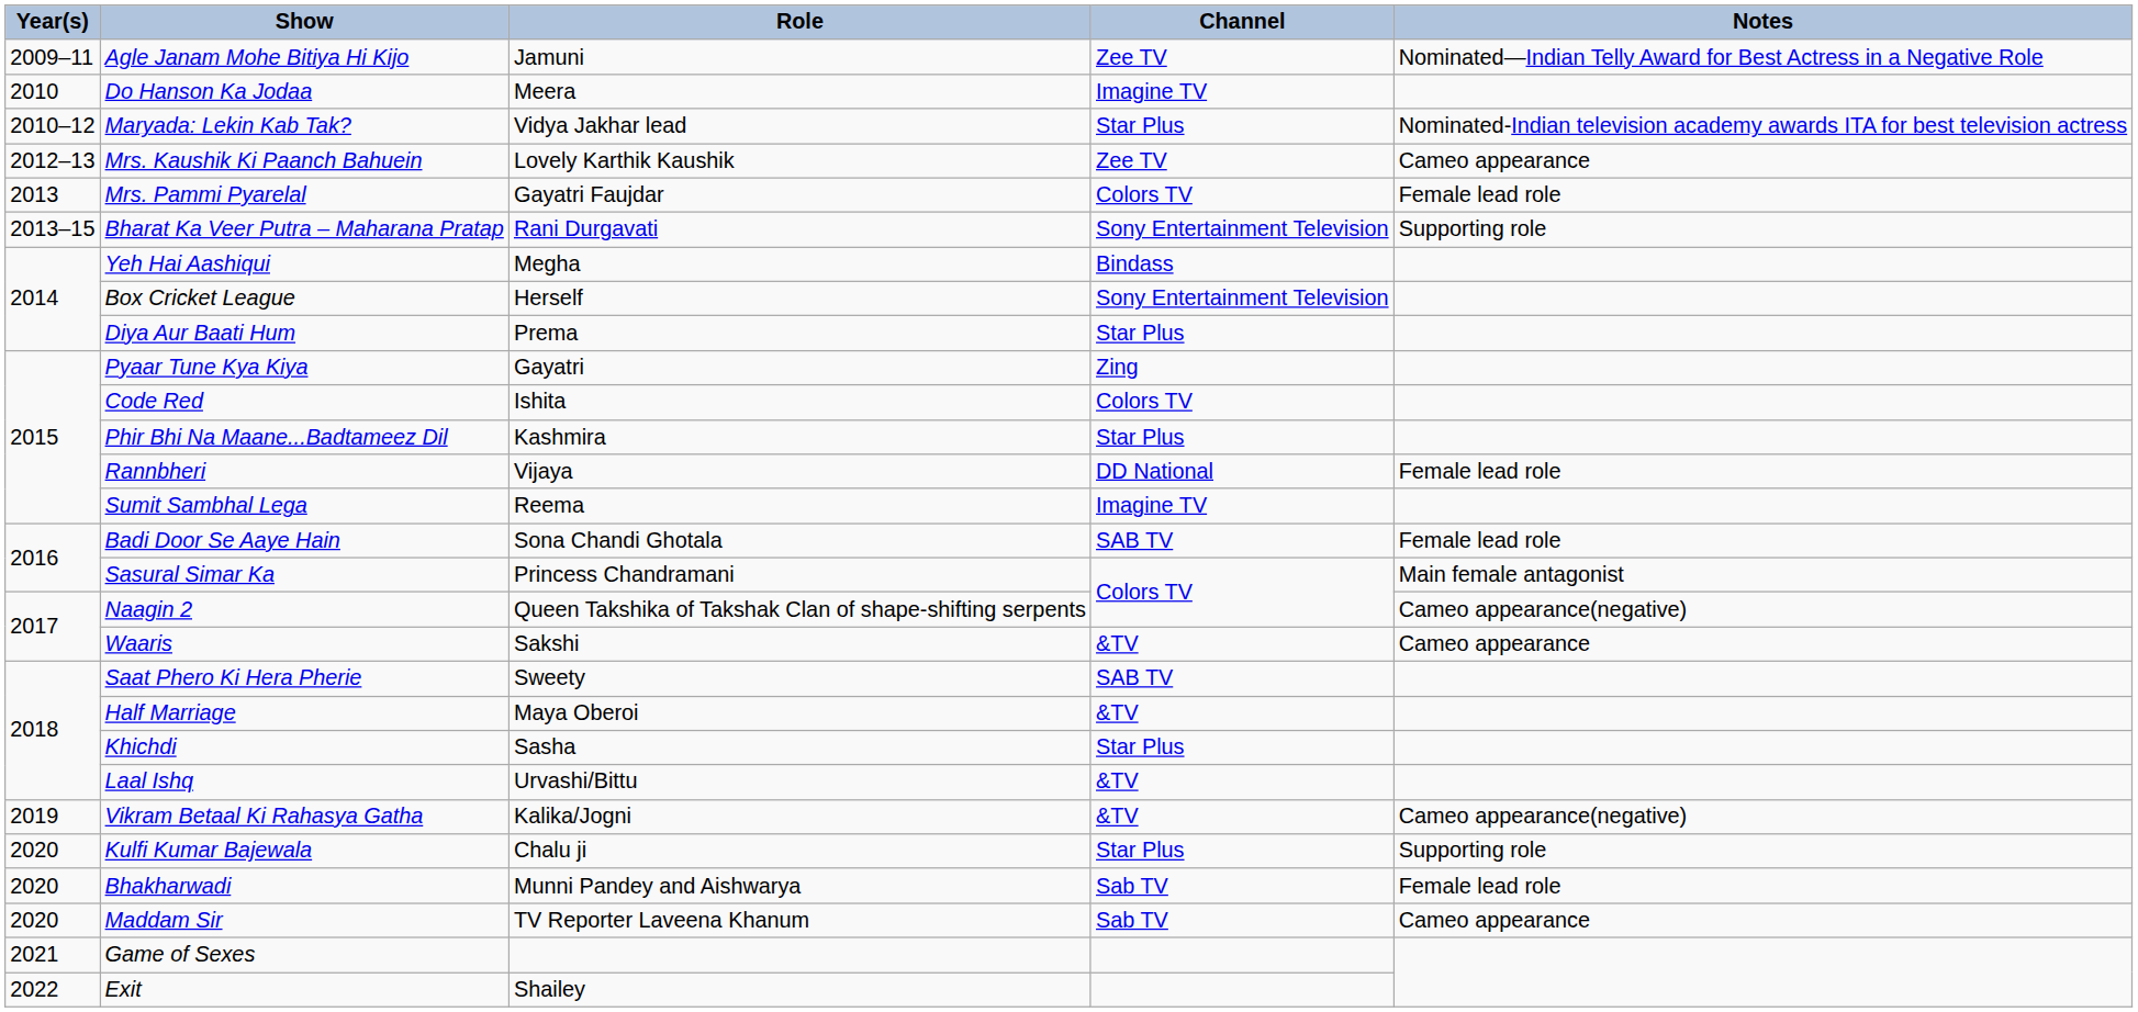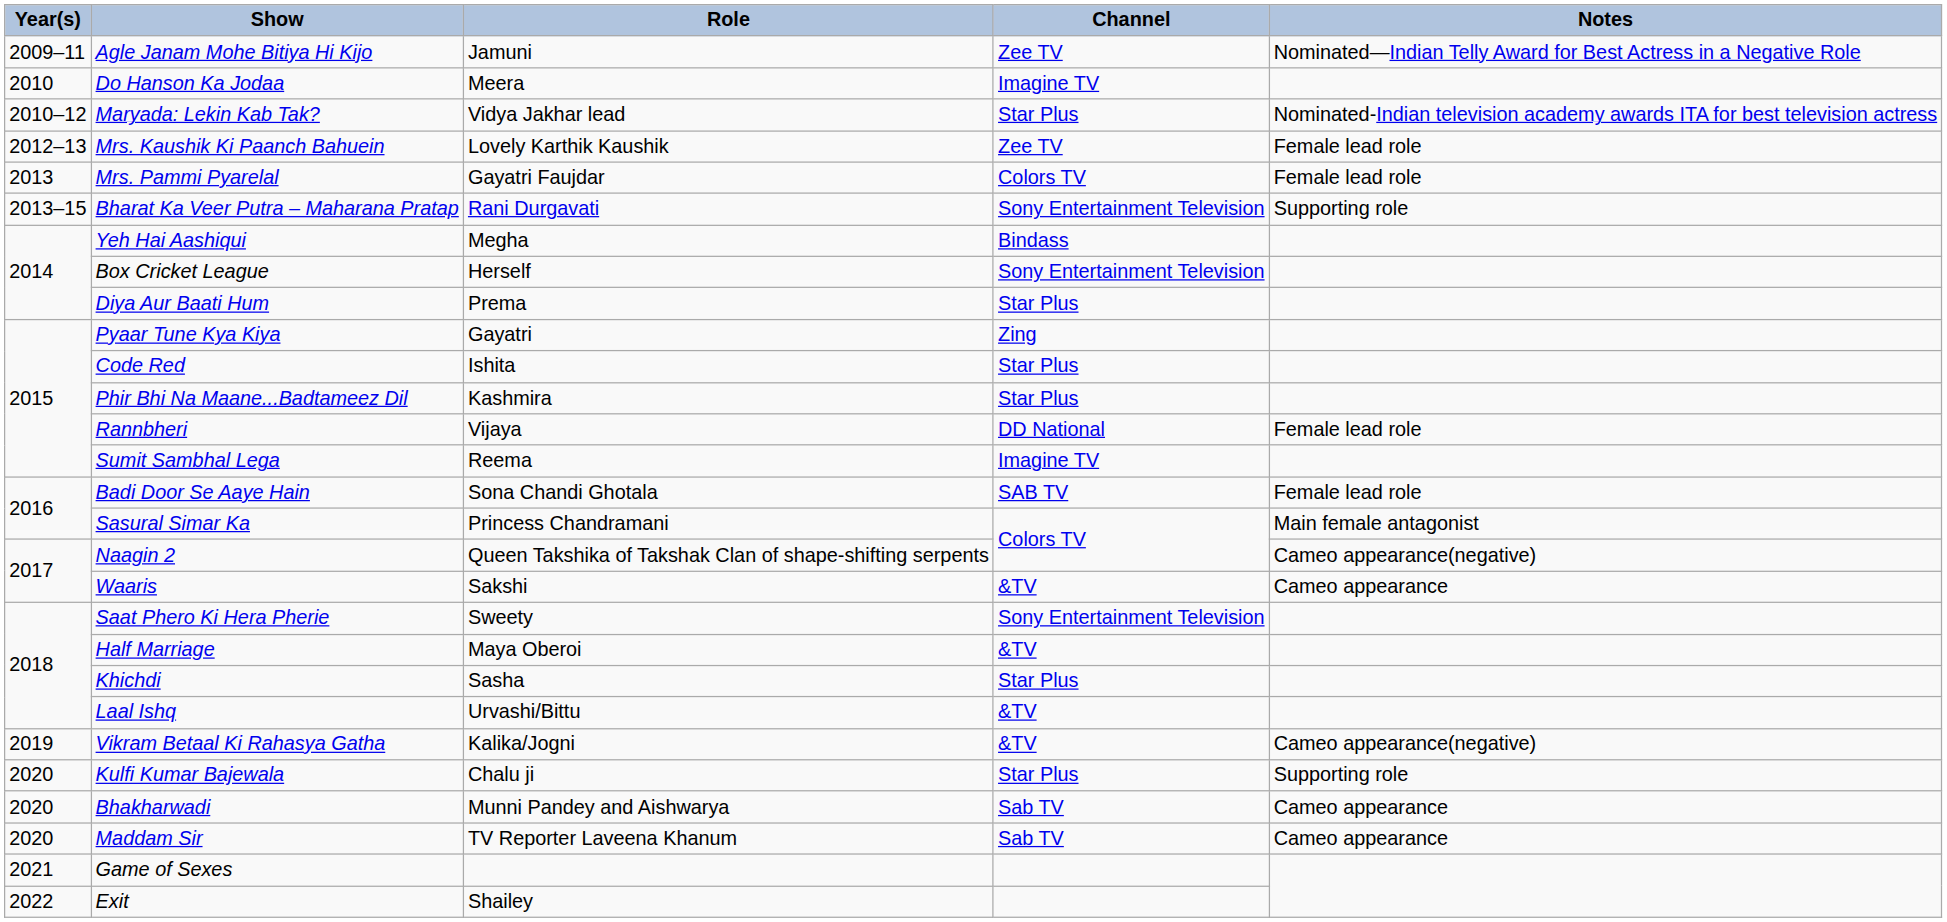Mrs. Kaushik Ki Paanch Bahuein | Notes: Cameo appearance -> Female lead role
Code Red | Channel: Colors TV -> Star Plus
Saat Phero Ki Hera Pherie | Channel: SAB TV -> Sony Entertainment Television
Bhakharwadi | Notes: Female lead role -> Cameo appearance
